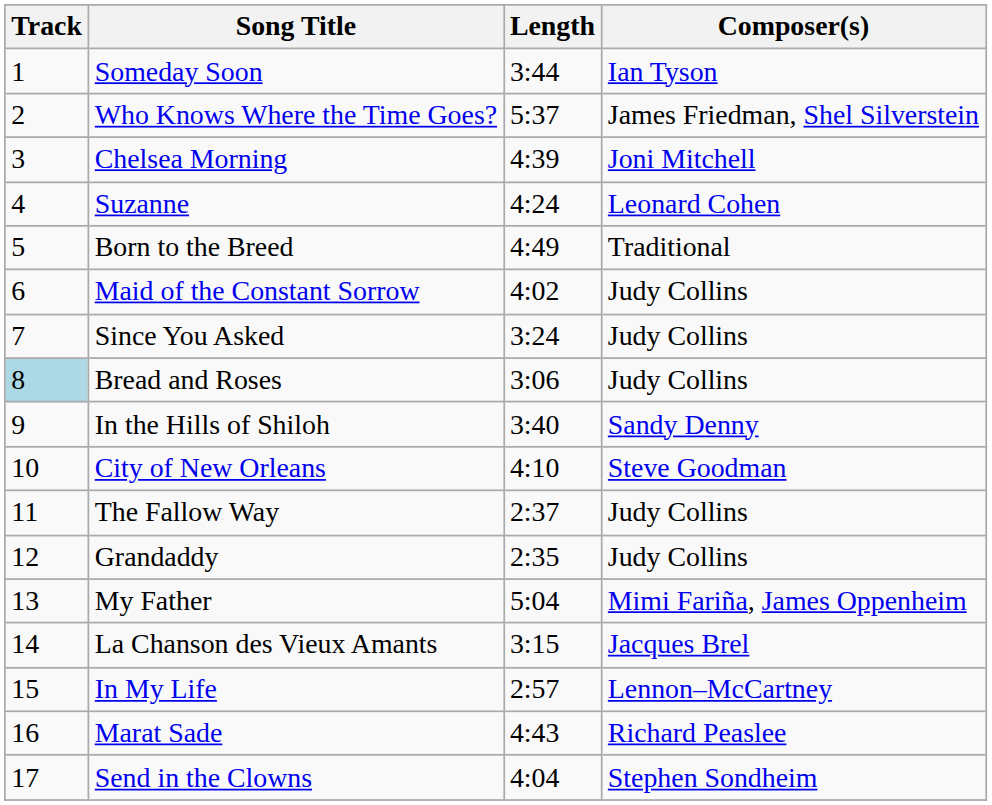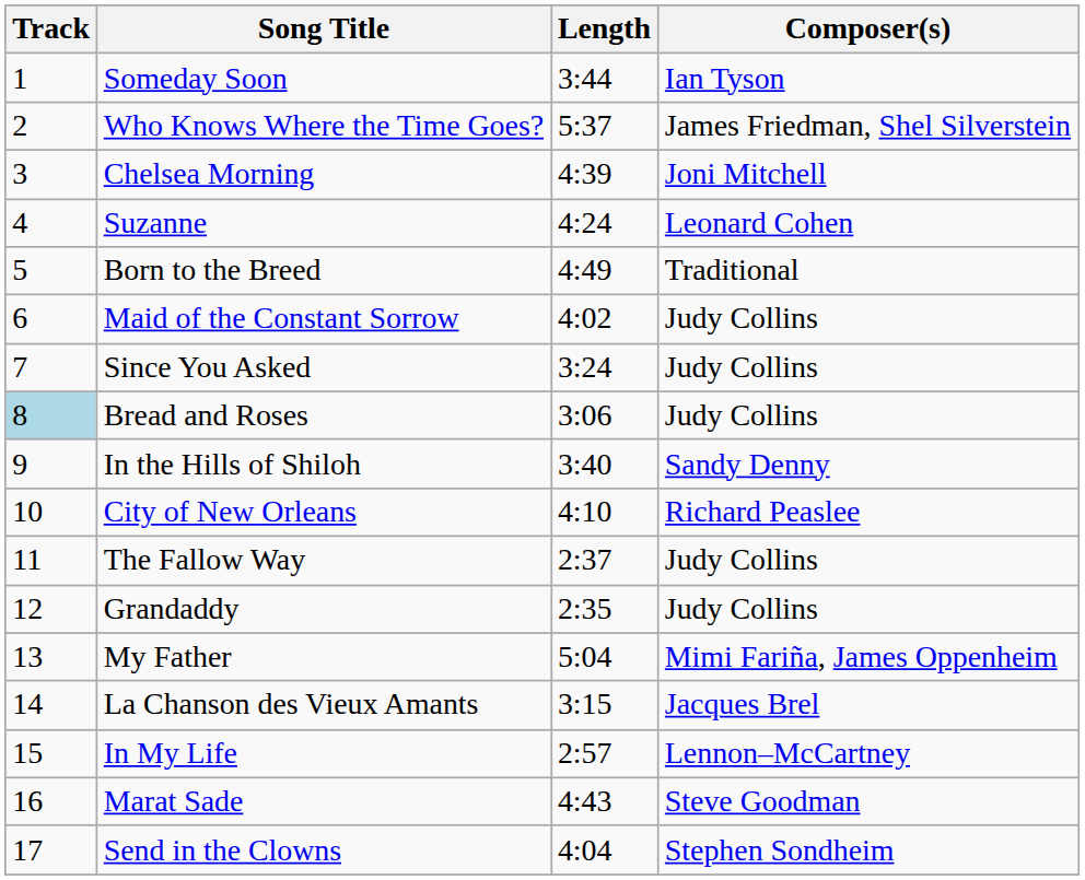City of New Orleans | Composer(s): Steve Goodman -> Richard Peaslee
Marat Sade | Composer(s): Richard Peaslee -> Steve Goodman
